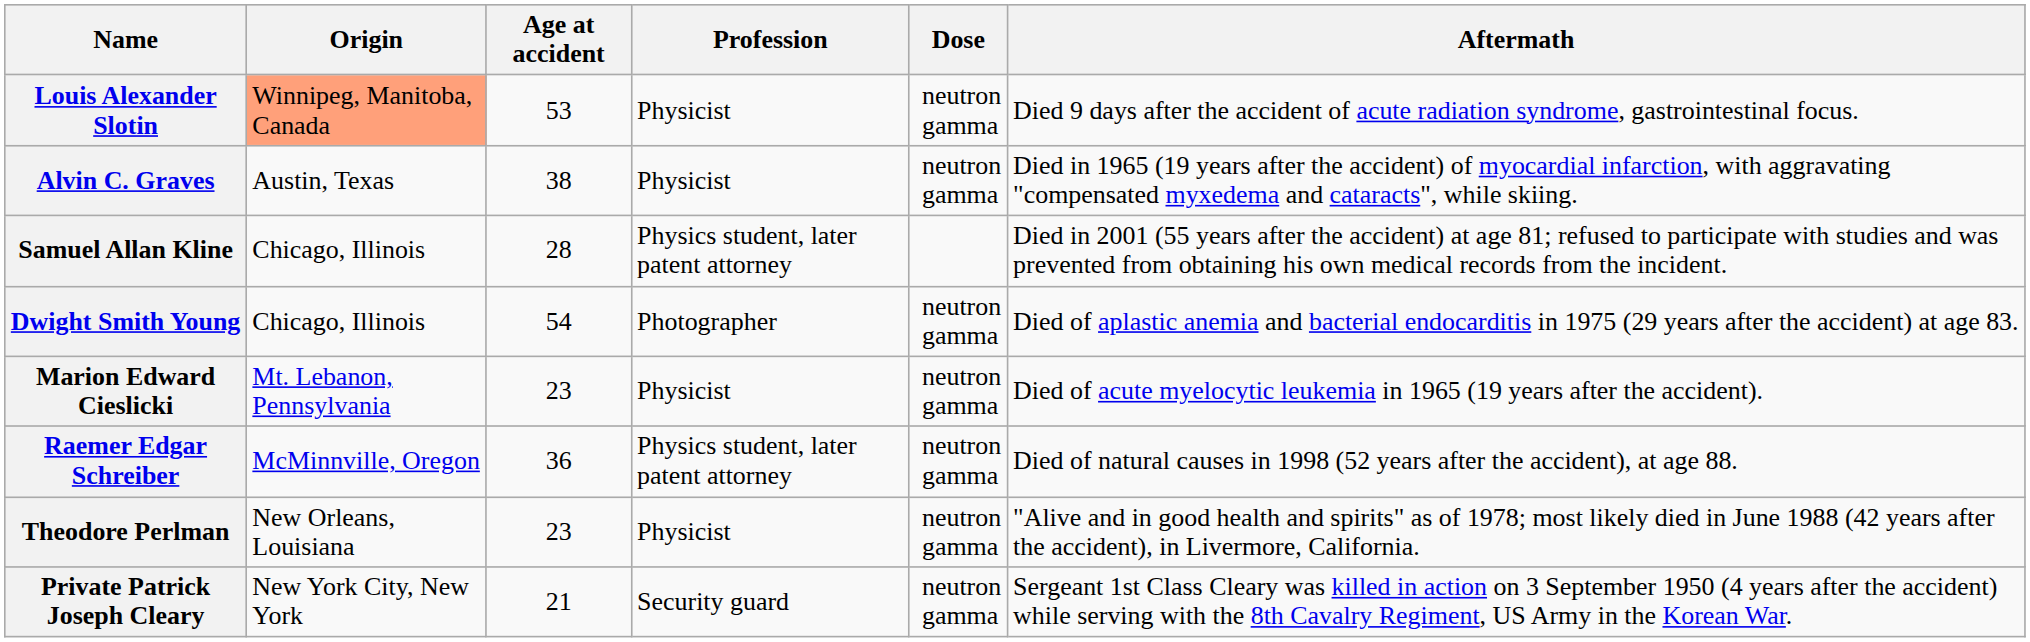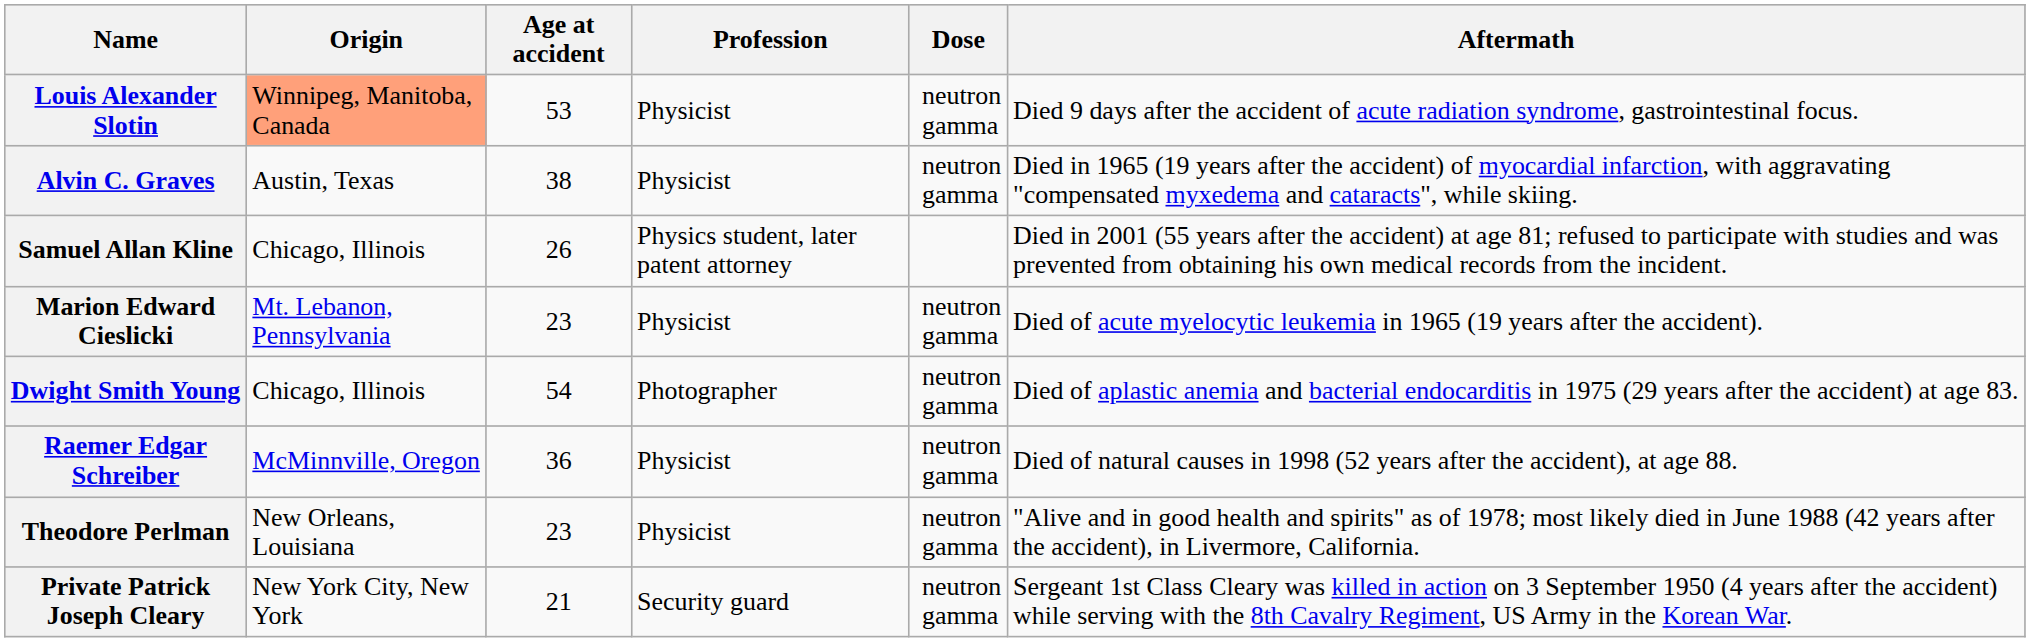Samuel Allan Kline | Age at accident: 28 -> 26
rows swapped: Marion Edward Cieslicki <-> Dwight Smith Young
Raemer Edgar Schreiber | Profession: Physics student, later patent attorney -> Physicist
